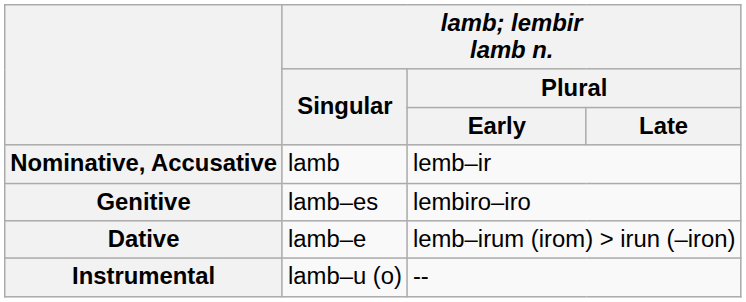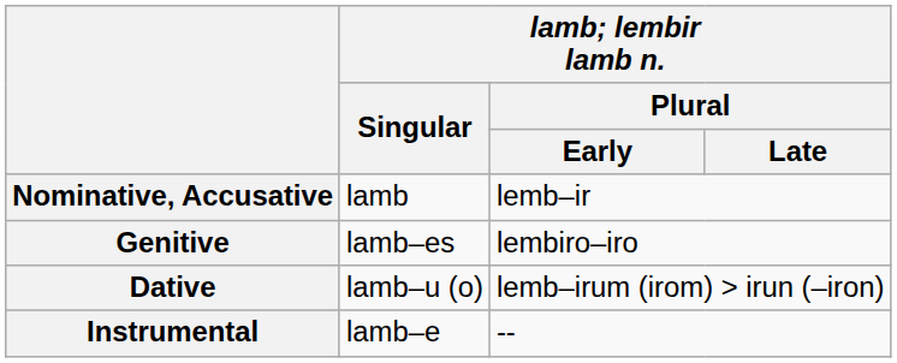Dative | lamb; lembir lamb n. / Singular: lamb–e -> lamb–u (o)
Instrumental | lamb; lembir lamb n. / Singular: lamb–u (o) -> lamb–e
